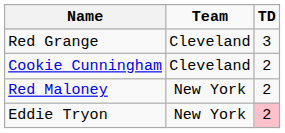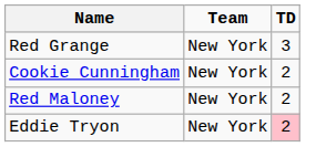Red Grange | Team: Cleveland -> New York
Cookie Cunningham | Team: Cleveland -> New York
